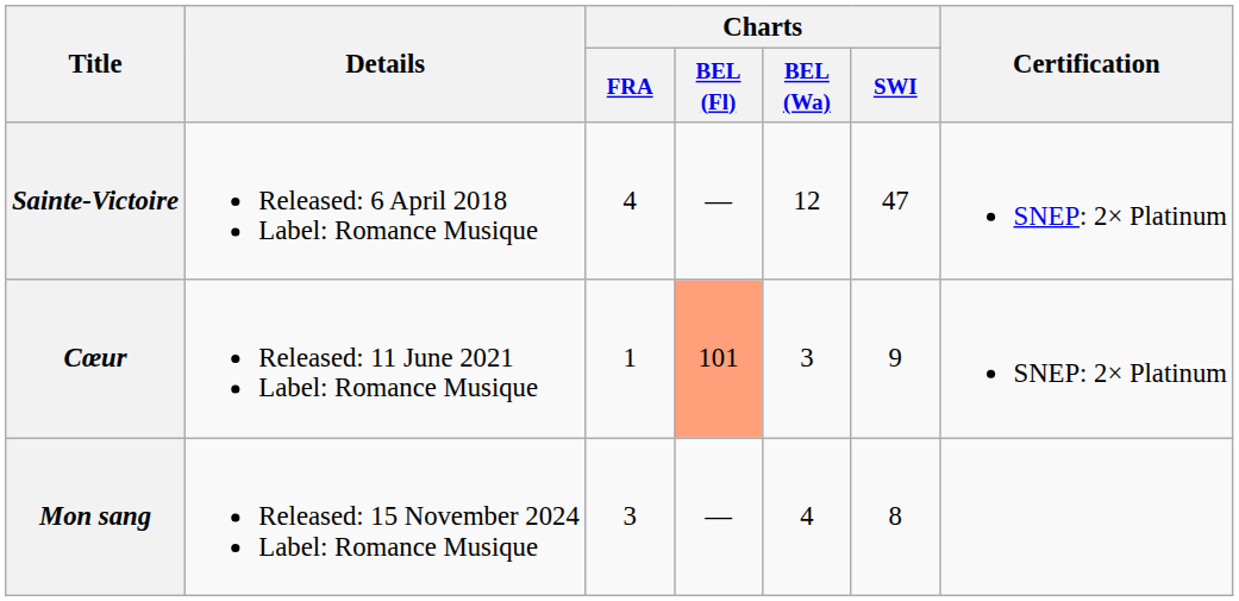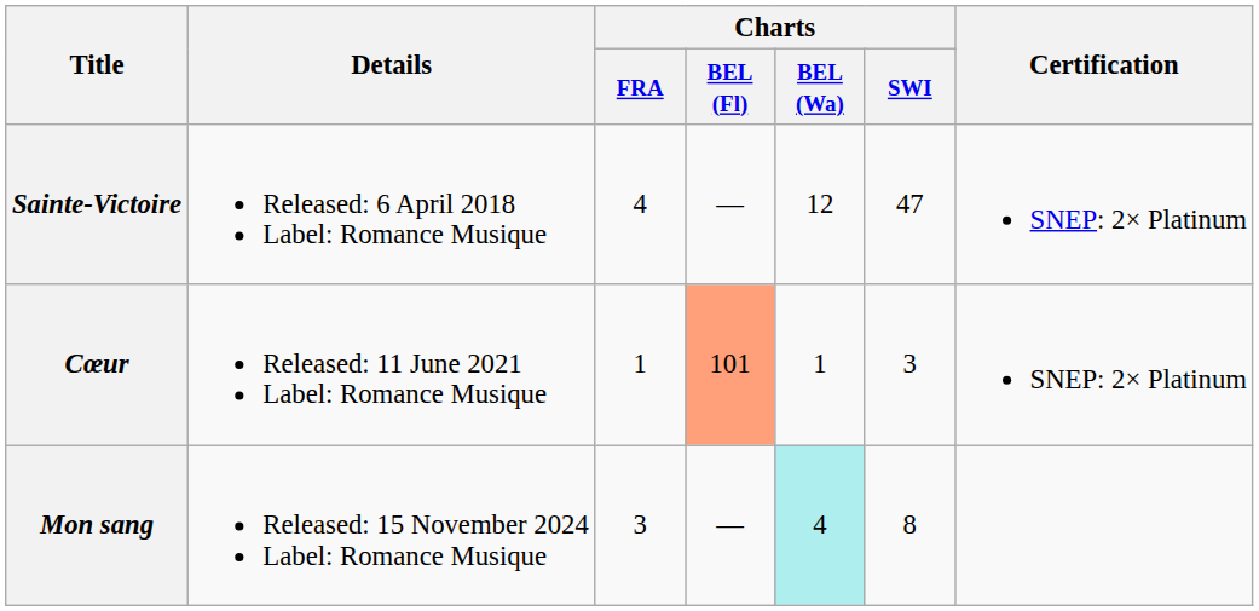Cœur | Charts / BEL (Wa): 3 -> 1
Cœur | Charts / SWI: 9 -> 3
Mon sang | Charts / BEL (Wa): no background -> paleturquoise background
